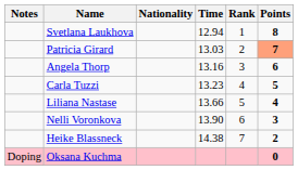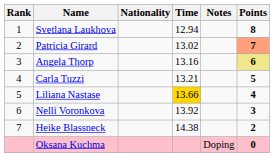columns swapped: Rank <-> Notes
Patricia Girard | Time: 13.03 -> 13.02
Angela Thorp | Points: no background -> khaki background
Carla Tuzzi | Time: 13.23 -> 13.21
Liliana Nastase | Time: no background -> gold background
Nelli Voronkova | Time: 13.90 -> 13.92
